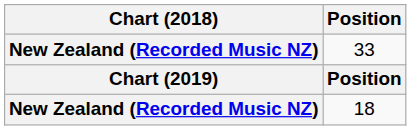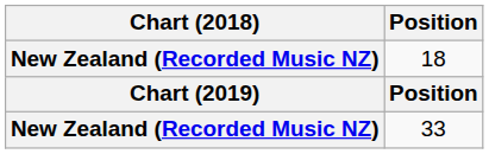rows swapped: 18 <-> 33
